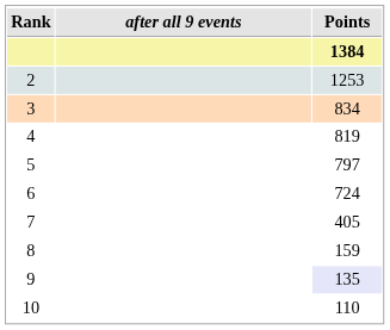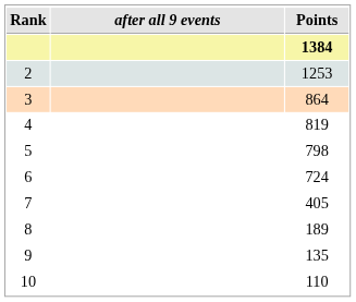3 | Points: 834 -> 864
5 | Points: 797 -> 798
8 | Points: 159 -> 189
9 | Points: lavender background -> no background
